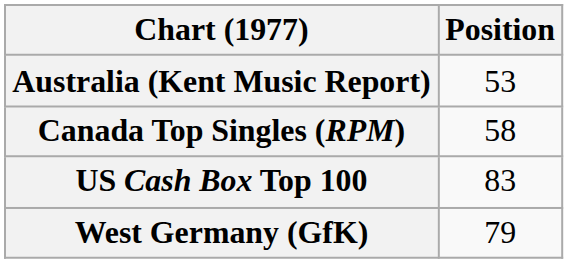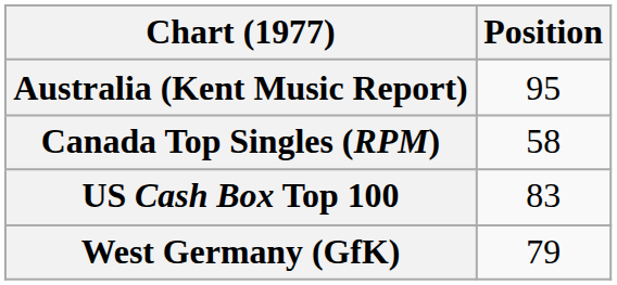Australia (Kent Music Report) | Position: 53 -> 95
